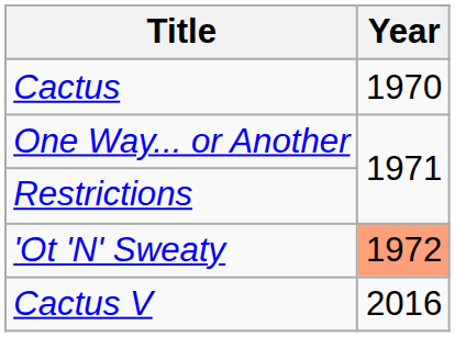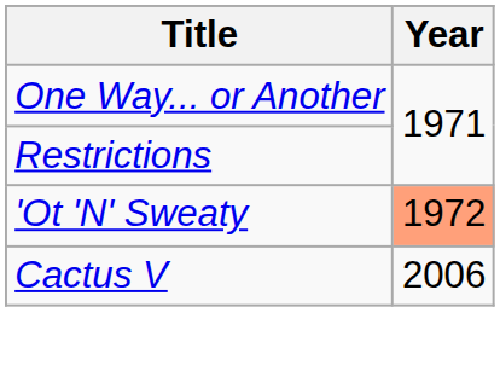- row: Cactus | 1970
Cactus V | Year: 2016 -> 2006
